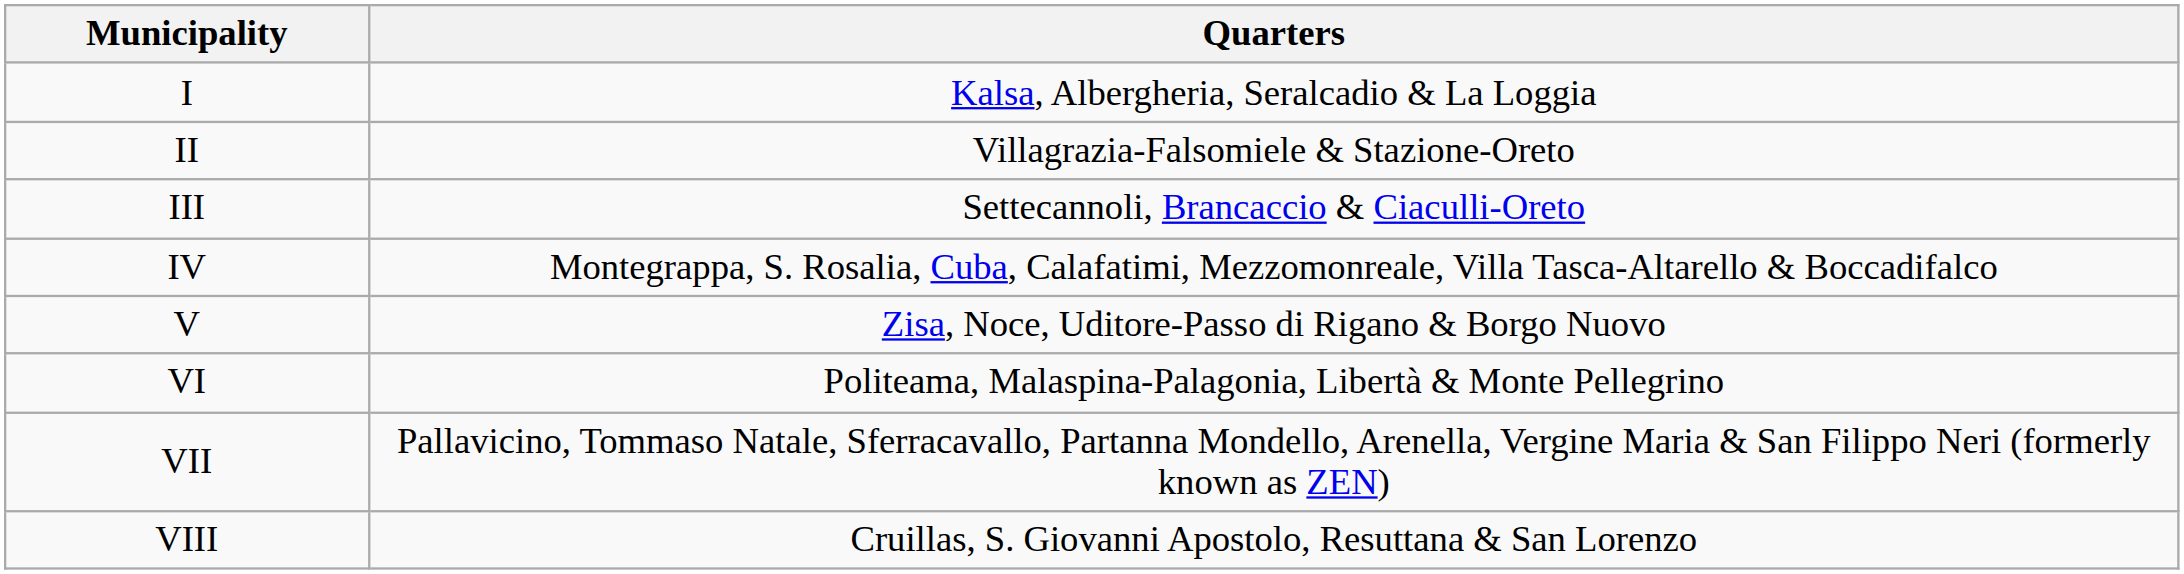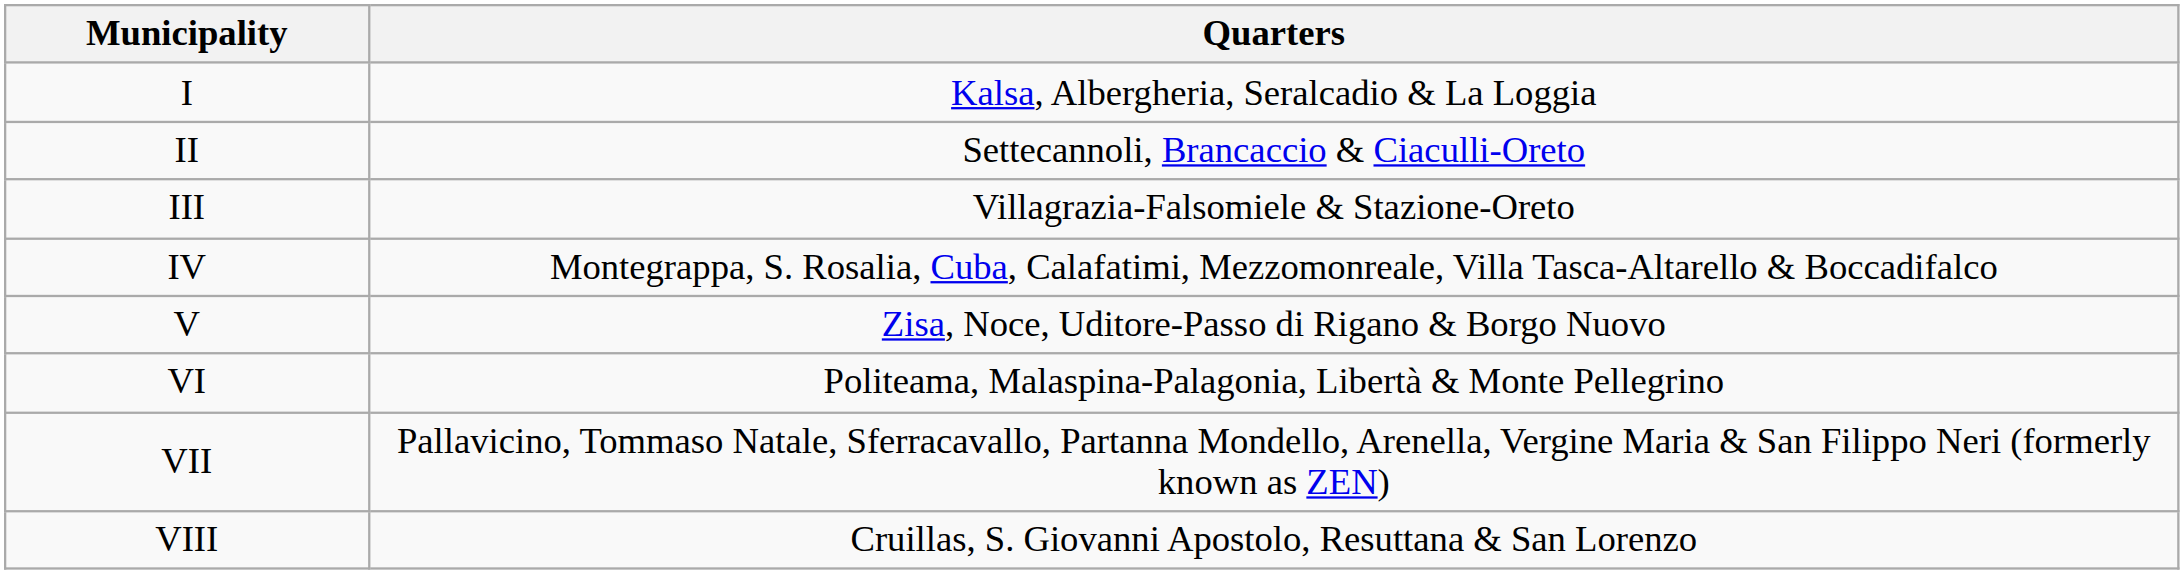II | Quarters: Villagrazia-Falsomiele & Stazione-Oreto -> Settecannoli, Brancaccio & Ciaculli-Oreto
III | Quarters: Settecannoli, Brancaccio & Ciaculli-Oreto -> Villagrazia-Falsomiele & Stazione-Oreto
